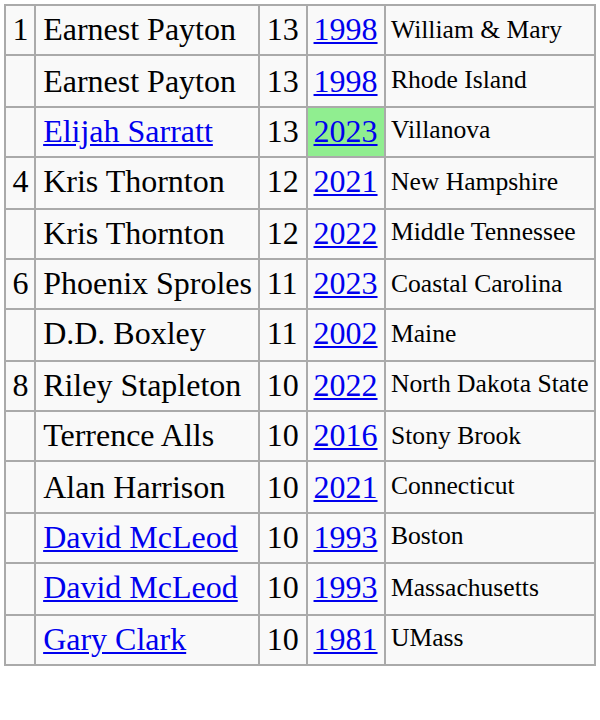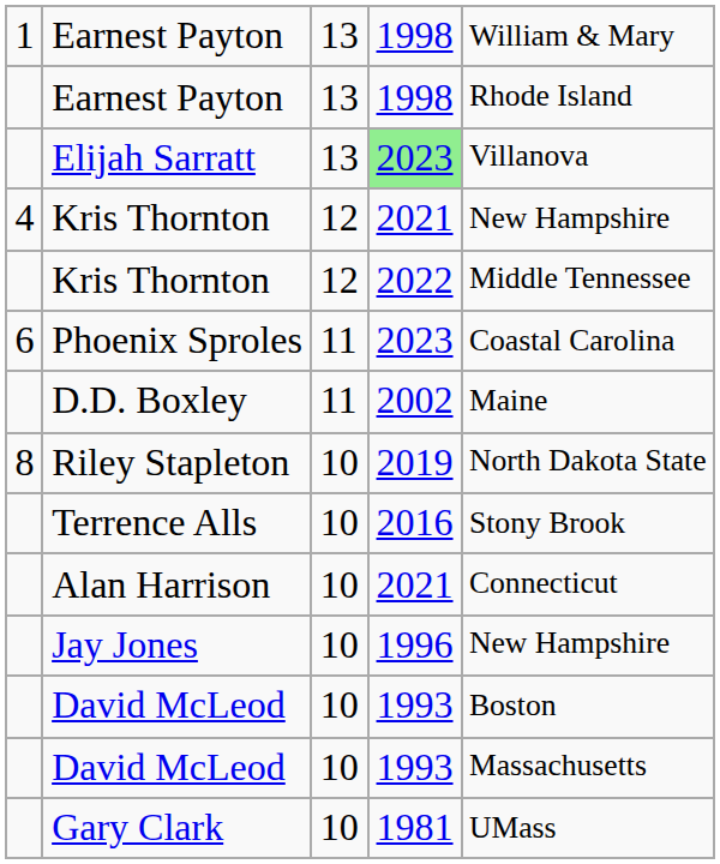Riley Stapleton | column 4: 2022 -> 2019
+ row: Jay Jones | 10 | 1996 | New Hampshire
